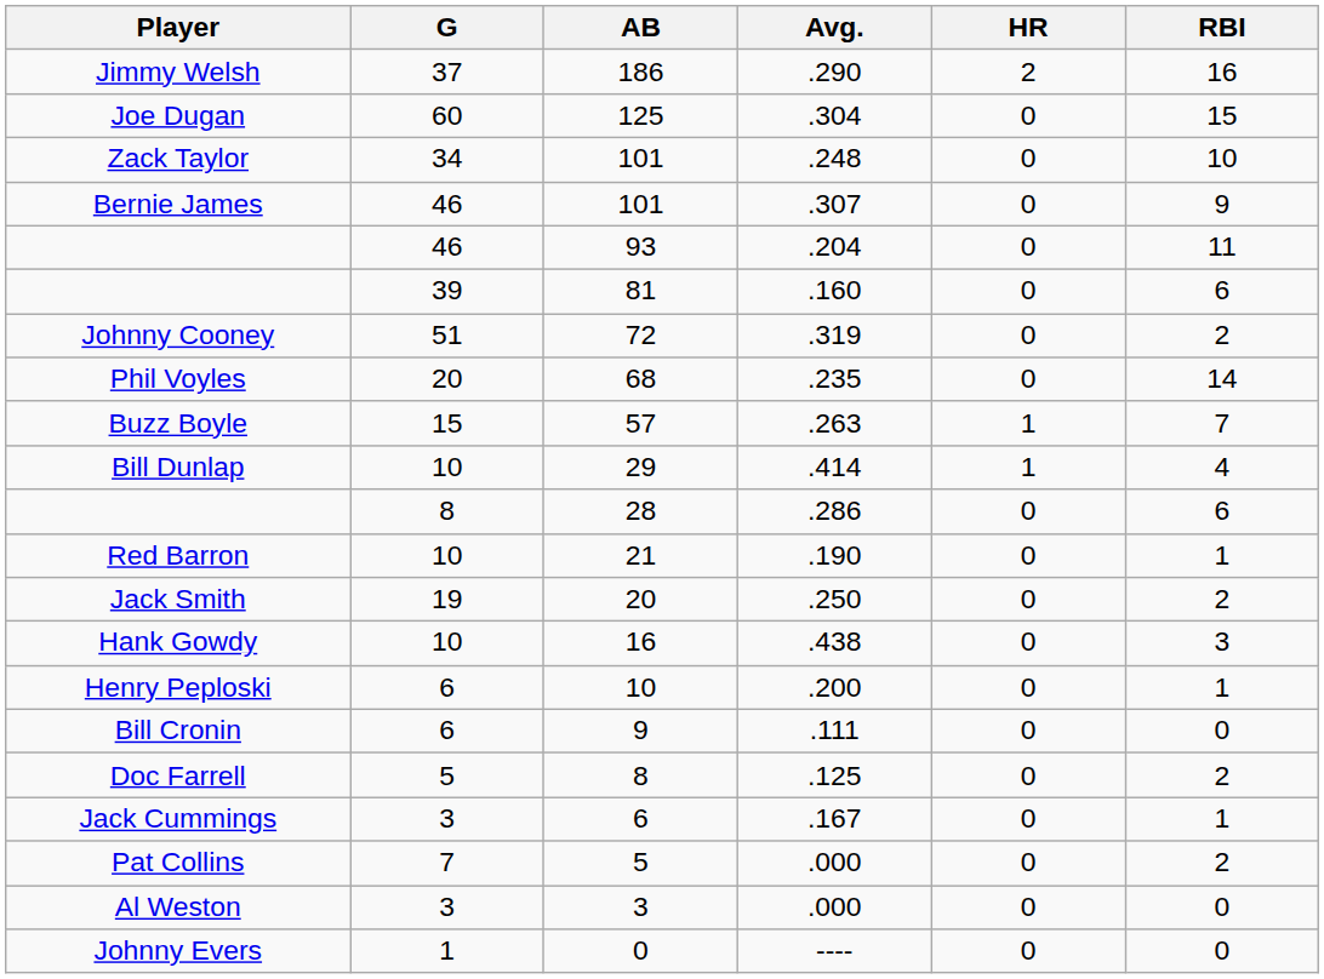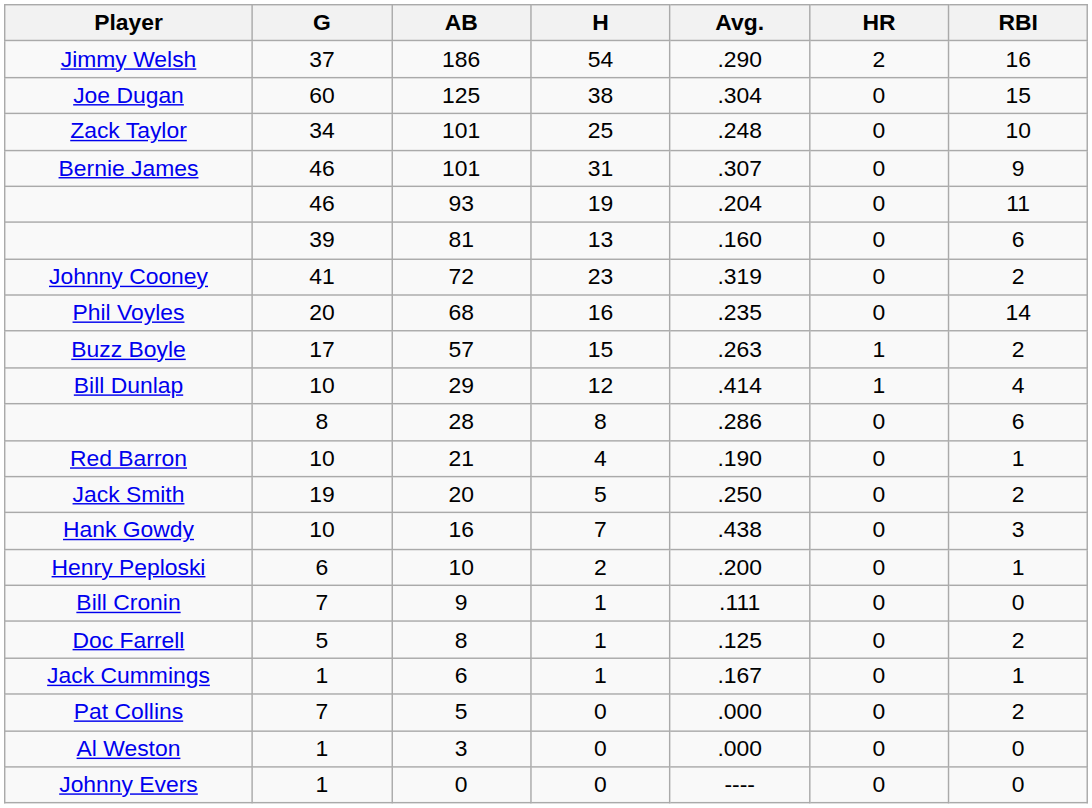+ column: H | 54 | 38 | 25 | 31 | 19 | 13 | 23 | 16 | 15 | 12 | 8 | 4 | 5 | 7 | 2 | 1 | 1 | 1 | 0 | 0 | 0
Johnny Cooney | G: 51 -> 41
Buzz Boyle | G: 15 -> 17
Buzz Boyle | RBI: 7 -> 2
Bill Cronin | G: 6 -> 7
Jack Cummings | G: 3 -> 1
Al Weston | G: 3 -> 1
